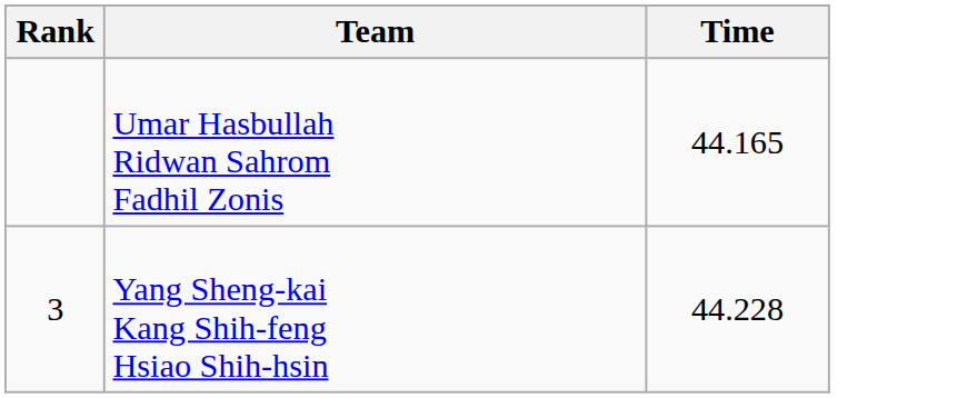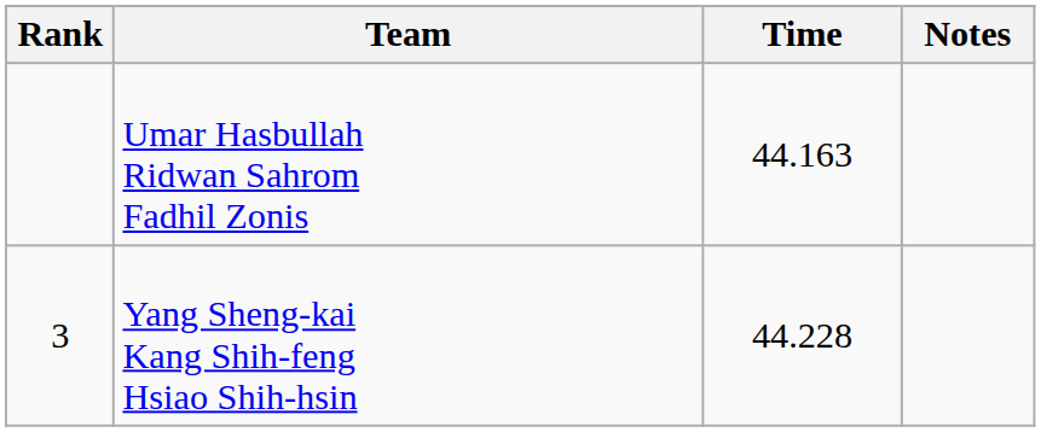+ column: Notes
Umar Hasbullah Ridwan Sahrom Fadhil Zonis | Time: 44.165 -> 44.163
